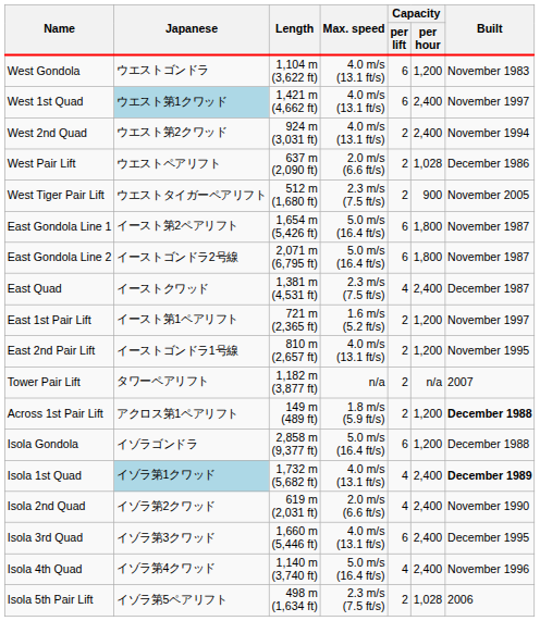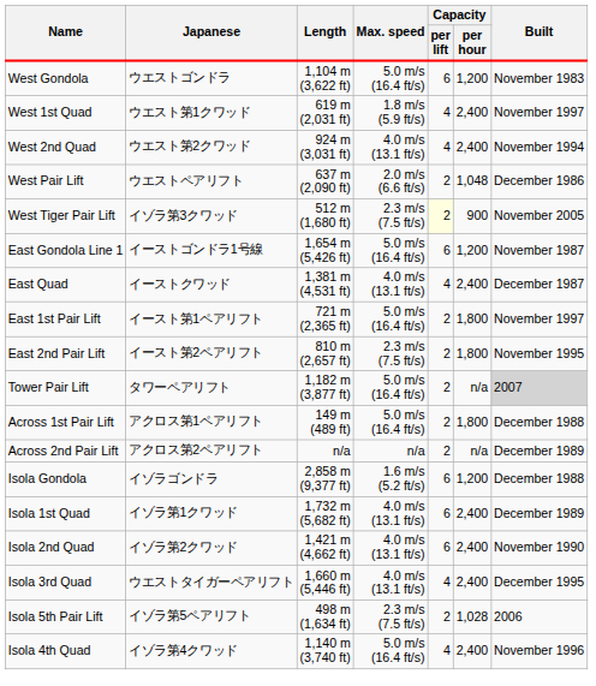West Gondola | Max. speed: 4.0 m/s (13.1 ft/s) -> 5.0 m/s (16.4 ft/s)
West 1st Quad | Japanese: lightblue background -> no background
West 1st Quad | Length: 1,421 m (4,662 ft) -> 619 m (2,031 ft)
West 1st Quad | Max. speed: 4.0 m/s (13.1 ft/s) -> 1.8 m/s (5.9 ft/s)
West 1st Quad | Capacity / per lift: 6 -> 4
West 2nd Quad | Capacity / per lift: 2 -> 4
West Pair Lift | Capacity / per hour: 1,028 -> 1,048
West Tiger Pair Lift | Japanese: ウエストタイガーペアリフト -> イゾラ第3クワッド
West Tiger Pair Lift | Capacity / per lift: no background -> lightyellow background
East Gondola Line 1 | Japanese: イースト第2ペアリフト -> イーストゴンドラ1号線
East Gondola Line 1 | Capacity / per hour: 1,800 -> 1,200
- row: East Gondola Line 2 | イーストゴンドラ2号線 | 2,071 m (6,795 ft) | 5.0 m/s (16.4 ft/s) | 6 | 1,800 | November 1987
East Quad | Max. speed: 2.3 m/s (7.5 ft/s) -> 4.0 m/s (13.1 ft/s)
East 1st Pair Lift | Max. speed: 1.6 m/s (5.2 ft/s) -> 5.0 m/s (16.4 ft/s)
East 1st Pair Lift | Capacity / per hour: 1,200 -> 1,800
East 2nd Pair Lift | Japanese: イーストゴンドラ1号線 -> イースト第2ペアリフト
East 2nd Pair Lift | Max. speed: 4.0 m/s (13.1 ft/s) -> 2.3 m/s (7.5 ft/s)
East 2nd Pair Lift | Capacity / per hour: 1,200 -> 1,800
Tower Pair Lift | Max. speed: n/a -> 5.0 m/s (16.4 ft/s)
Tower Pair Lift | Built: no background -> lightgrey background
Across 1st Pair Lift | Max. speed: 1.8 m/s (5.9 ft/s) -> 5.0 m/s (16.4 ft/s)
Across 1st Pair Lift | Capacity / per hour: 1,200 -> 1,800
Across 1st Pair Lift | Built: bold -> normal
+ row: Across 2nd Pair Lift | アクロス第2ペアリフト | n/a | n/a | 2 | n/a | December 1989
Isola Gondola | Max. speed: 5.0 m/s (16.4 ft/s) -> 1.6 m/s (5.2 ft/s)
Isola 1st Quad | Japanese: lightblue background -> no background
Isola 1st Quad | Capacity / per lift: 4 -> 6
Isola 1st Quad | Built: bold -> normal
Isola 2nd Quad | Length: 619 m (2,031 ft) -> 1,421 m (4,662 ft)
Isola 2nd Quad | Max. speed: 2.0 m/s (6.6 ft/s) -> 4.0 m/s (13.1 ft/s)
Isola 2nd Quad | Capacity / per lift: 4 -> 6
Isola 3rd Quad | Japanese: イゾラ第3クワッド -> ウエストタイガーペアリフト
Isola 3rd Quad | Capacity / per lift: 6 -> 4
rows swapped: Isola 4th Quad <-> Isola 5th Pair Lift
